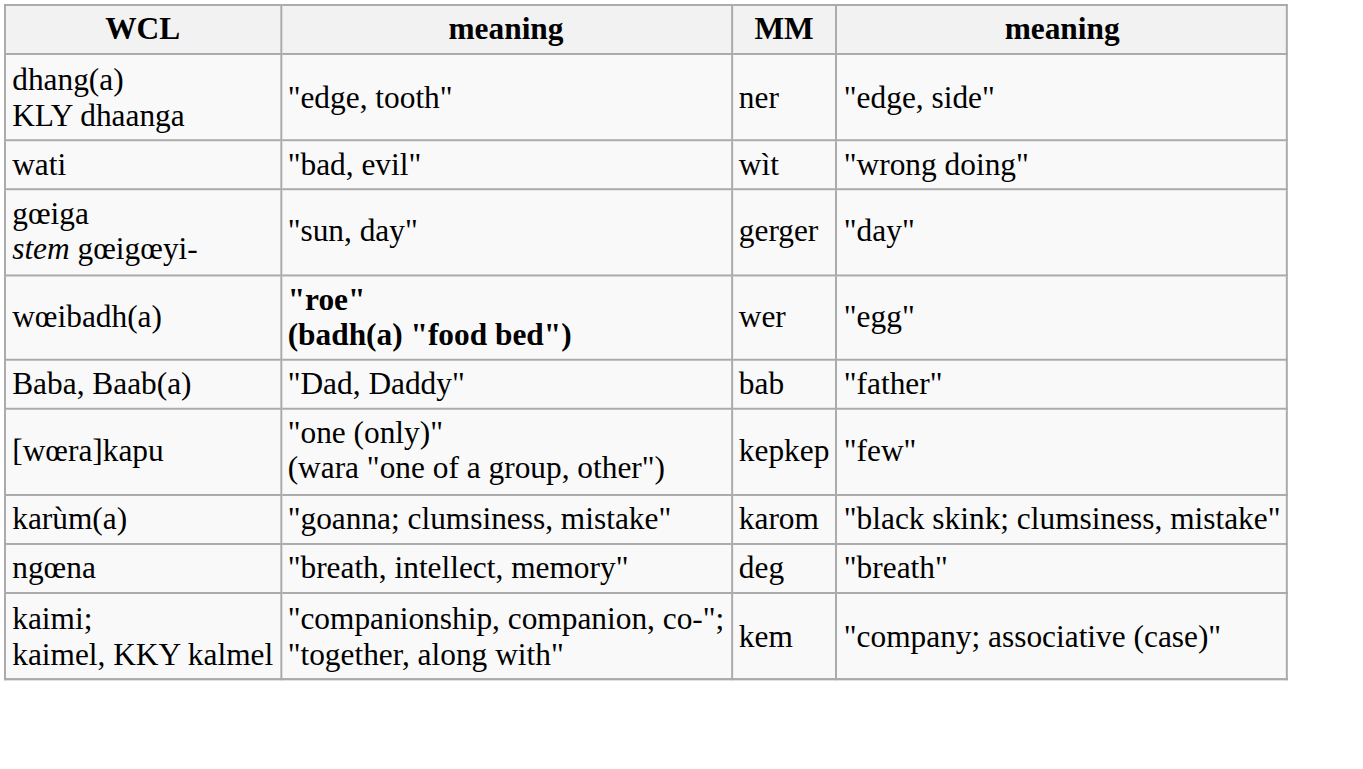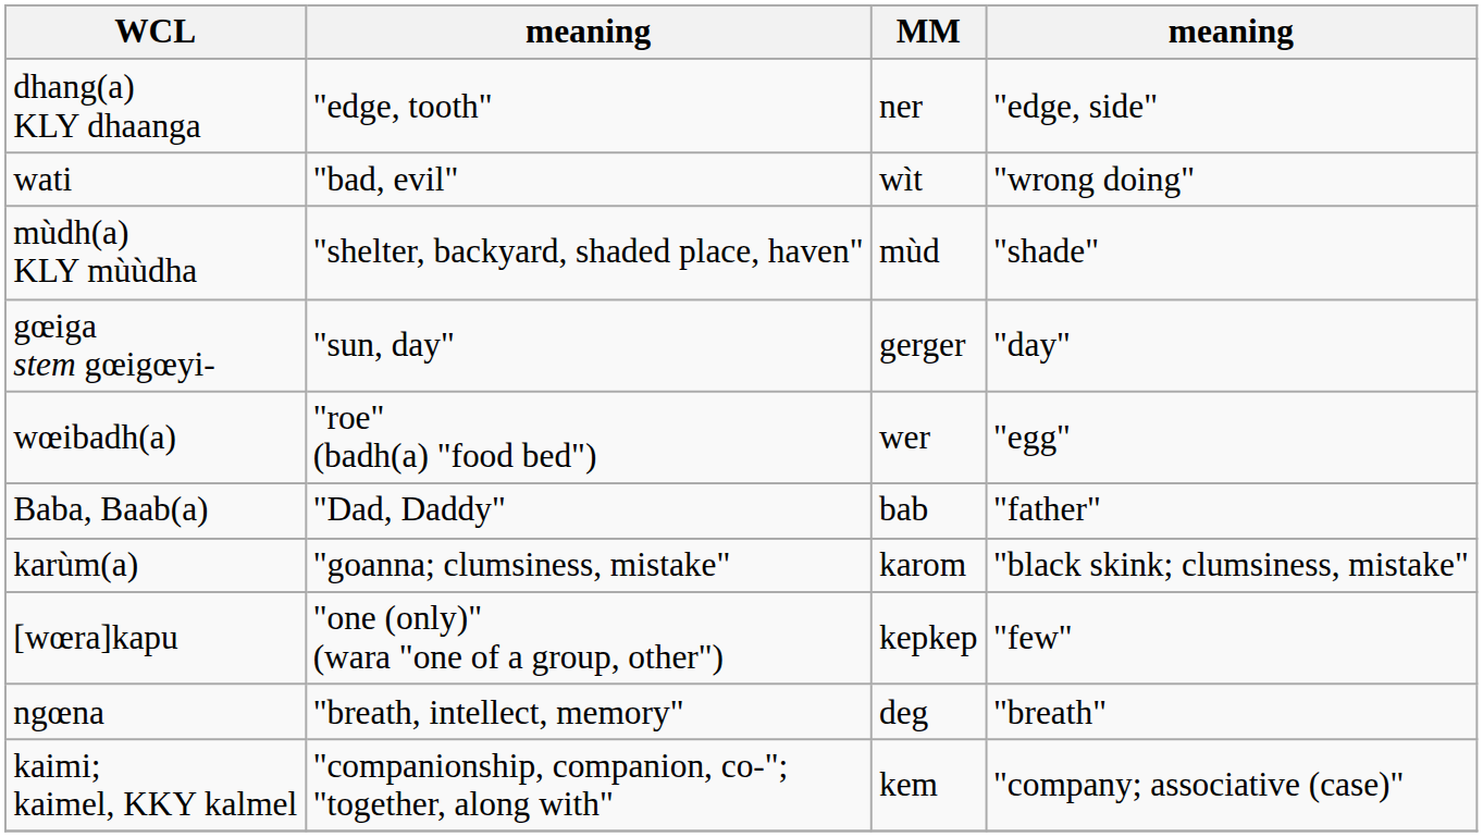+ row: mùdh(a) KLY mùùdha | "shelter, backyard, shaded place, haven" | mùd | "shade"
wœibadh(a) | column 2: bold -> normal
rows swapped: [wœra]kapu <-> karùm(a)
